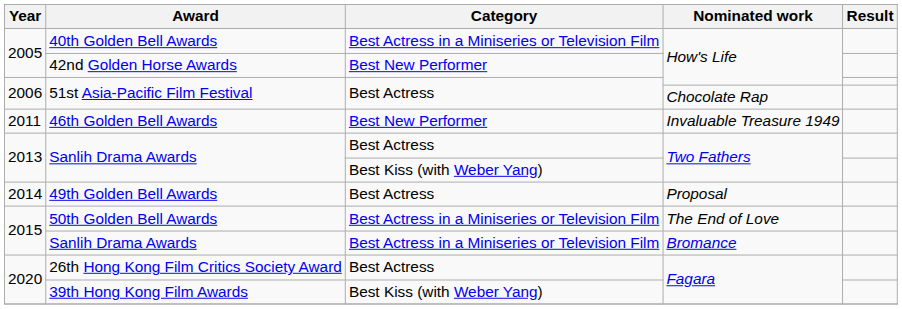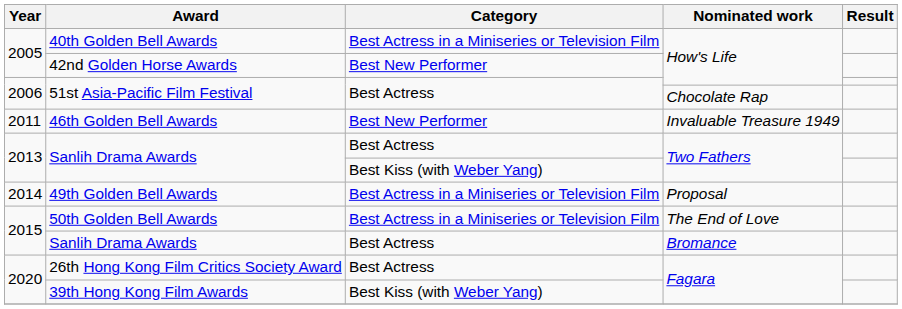49th Golden Bell Awards | Category: Best Actress -> Best Actress in a Miniseries or Television Film
Sanlih Drama Awards / Bromance | Category: Best Actress in a Miniseries or Television Film -> Best Actress
